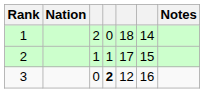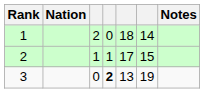3 | column 5: 12 -> 13
3 | column 6: 16 -> 19
